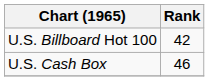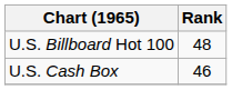U.S. Billboard Hot 100 | Rank: 42 -> 48
